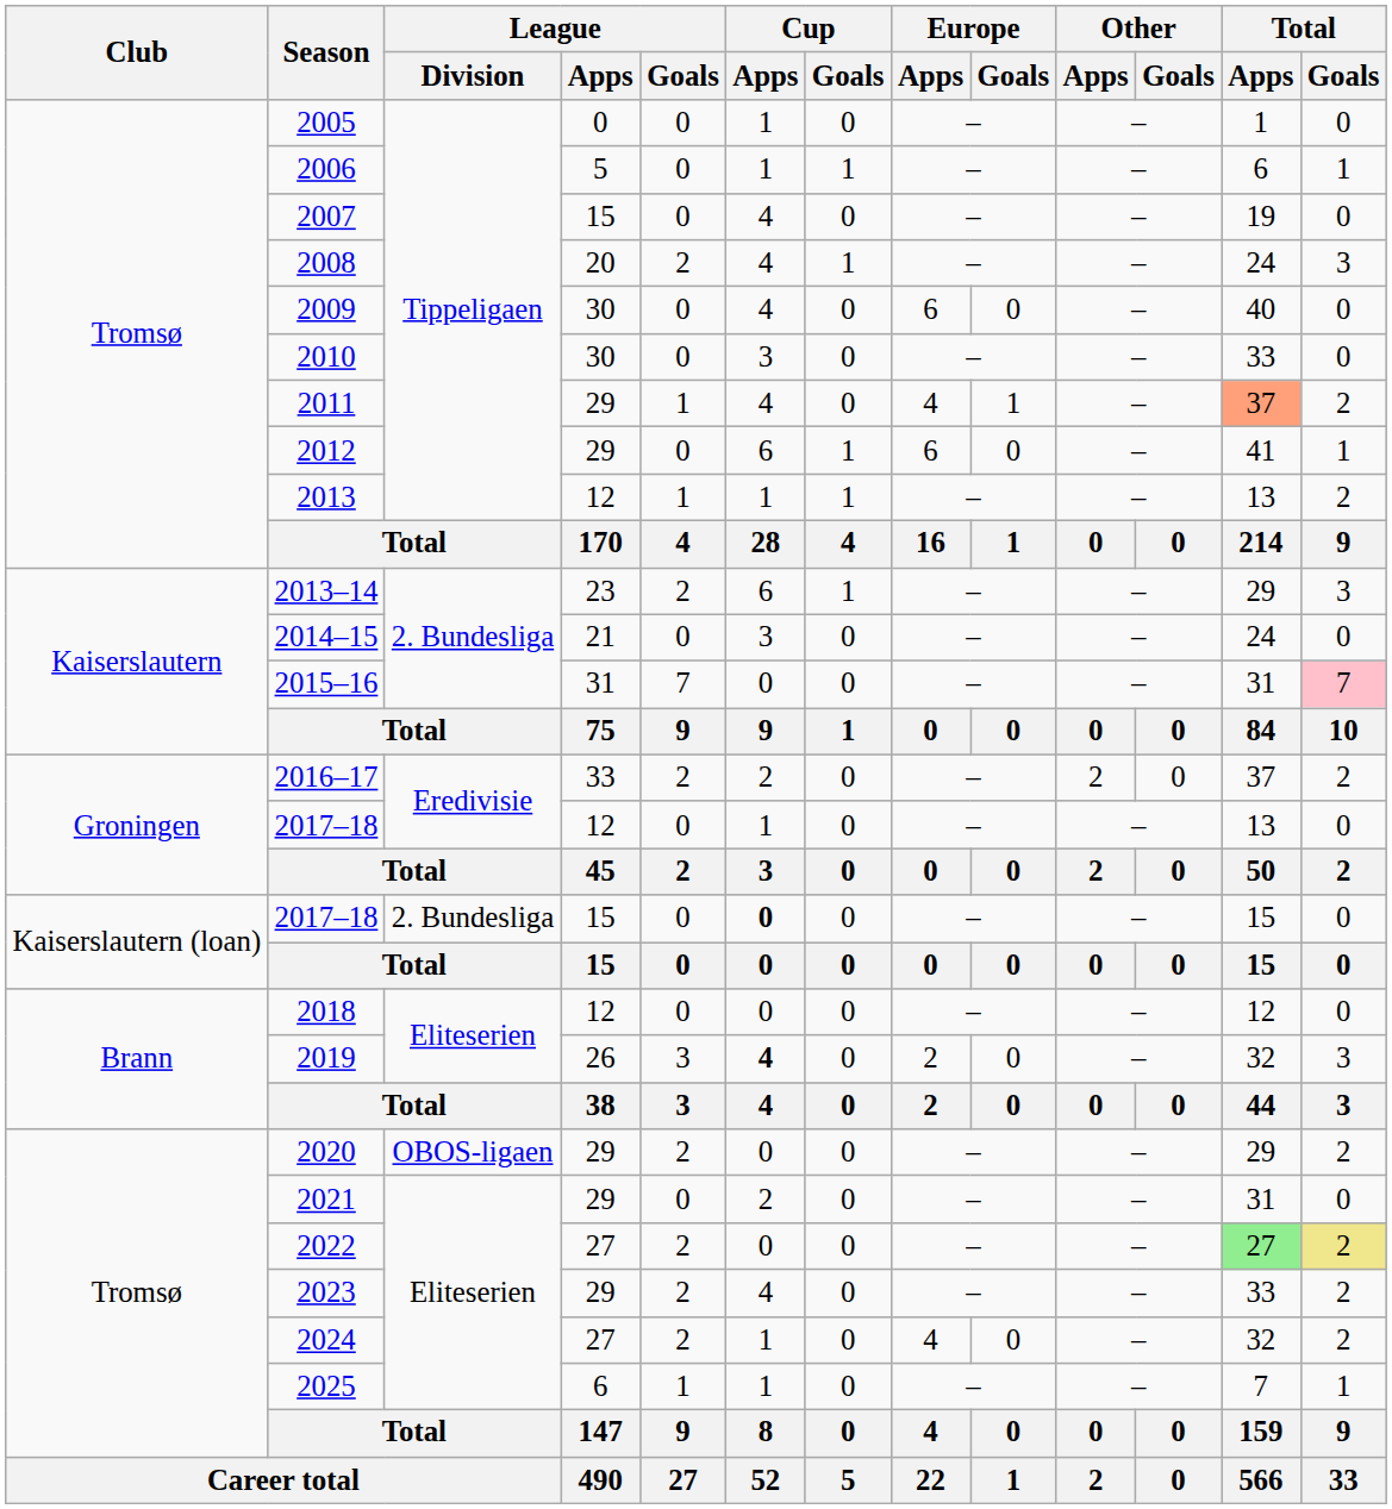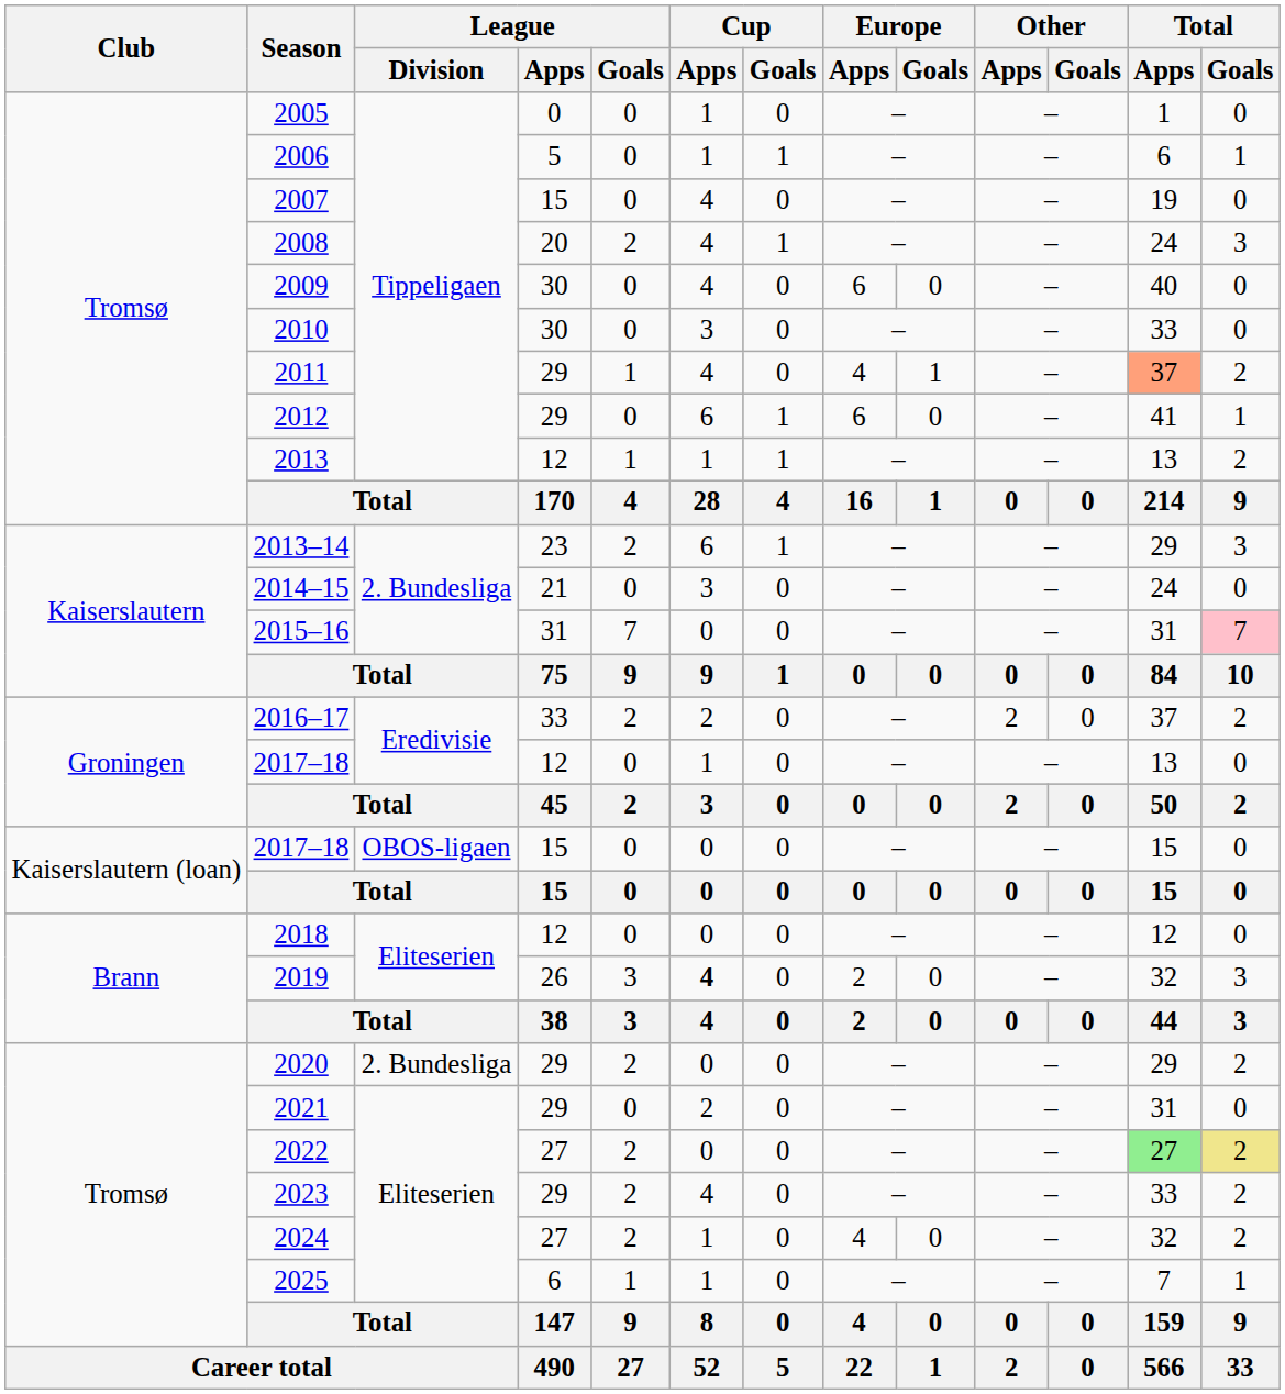2017–18 / 15 | League / Division: 2. Bundesliga -> OBOS-ligaen
2017–18 / 15 | Cup / Apps: bold -> normal
2020 | League / Division: OBOS-ligaen -> 2. Bundesliga
